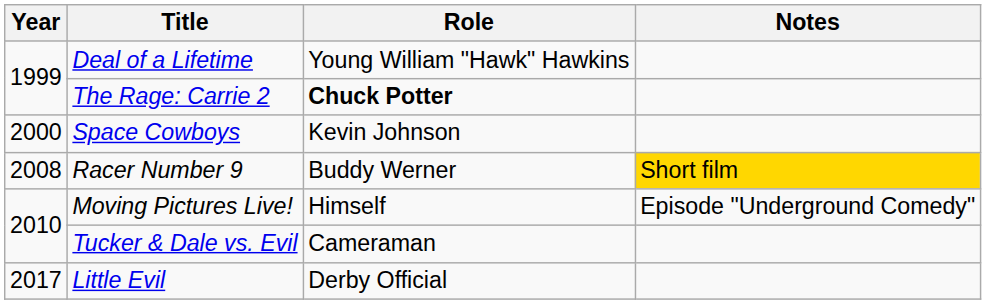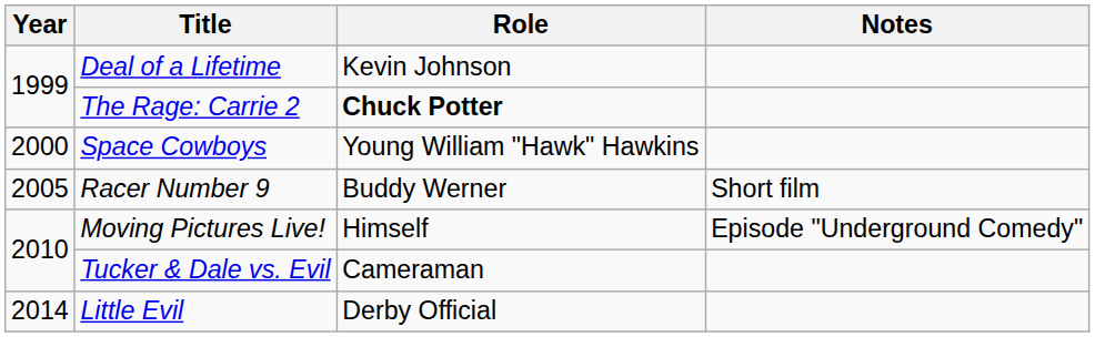Deal of a Lifetime | Role: Young William "Hawk" Hawkins -> Kevin Johnson
Space Cowboys | Role: Kevin Johnson -> Young William "Hawk" Hawkins
Racer Number 9 | Year: 2008 -> 2005
Racer Number 9 | Notes: gold background -> no background
Little Evil | Year: 2017 -> 2014
